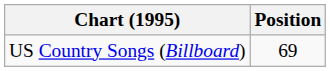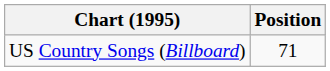US Country Songs (Billboard) | Position: 69 -> 71
